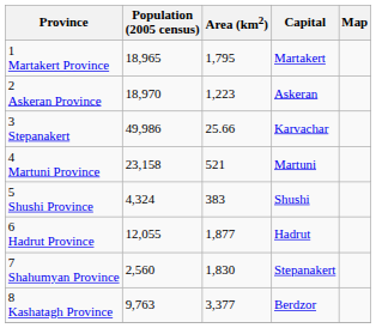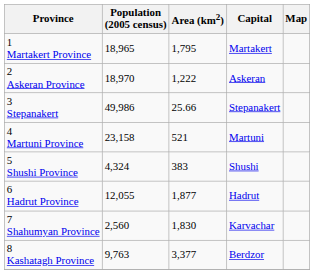2 Askeran Province | Area (km2): 1,223 -> 1,222
3 Stepanakert | Capital: Karvachar -> Stepanakert
7 Shahumyan Province | Capital: Stepanakert -> Karvachar
